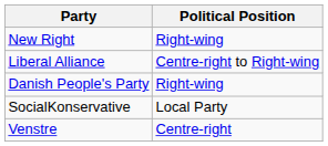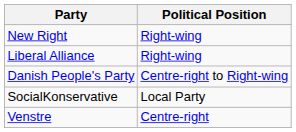Liberal Alliance | Political Position: Centre-right to Right-wing -> Right-wing
Danish People's Party | Political Position: Right-wing -> Centre-right to Right-wing
